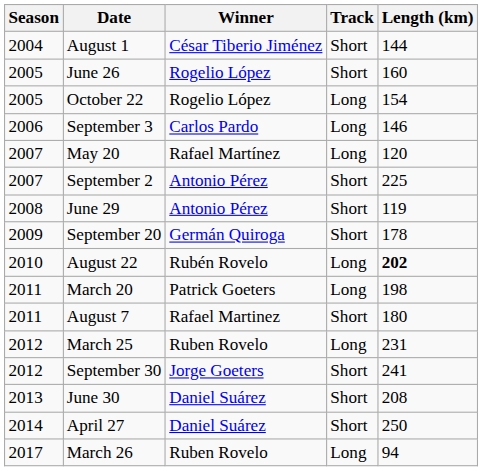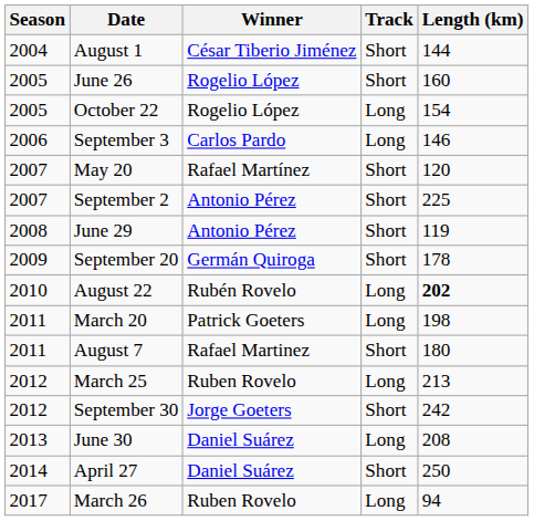May 20 | Track: Long -> Short
March 25 | Length (km): 231 -> 213
September 30 | Length (km): 241 -> 242
June 30 | Track: Short -> Long
